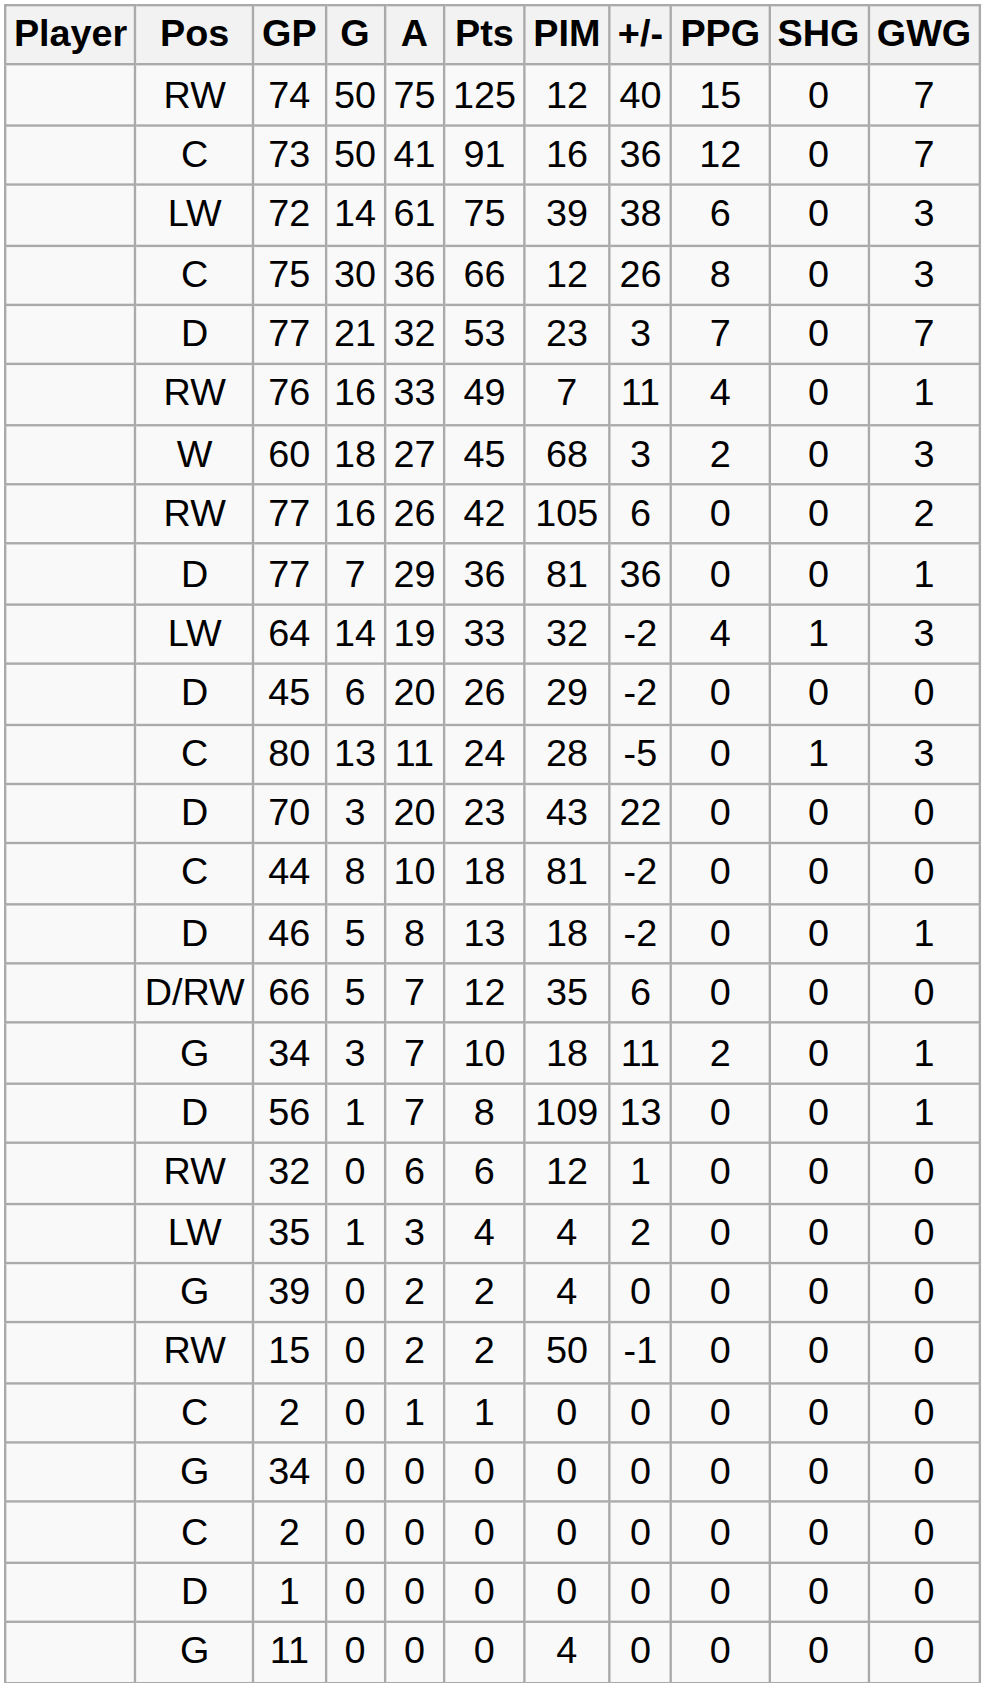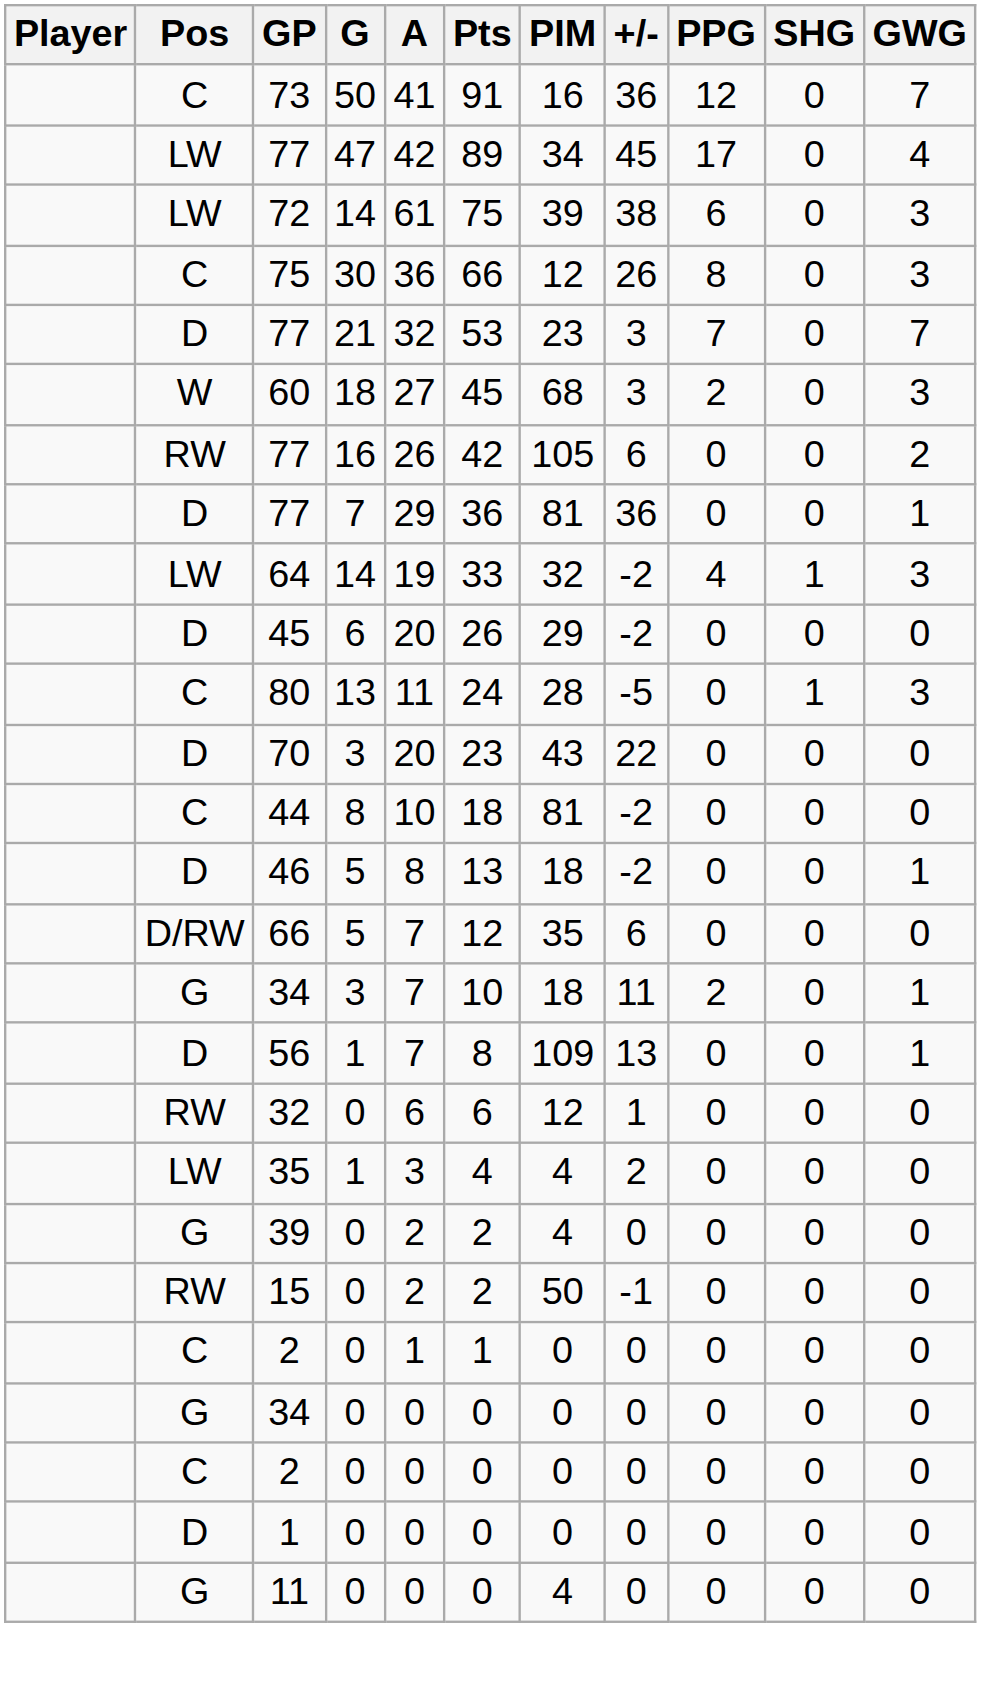- row: RW | 74 | 50 | 75 | 125 | 12 | 40 | 15 | 0 | 7
+ row: LW | 77 | 47 | 42 | 89 | 34 | 45 | 17 | 0 | 4
- row: RW | 76 | 16 | 33 | 49 | 7 | 11 | 4 | 0 | 1
